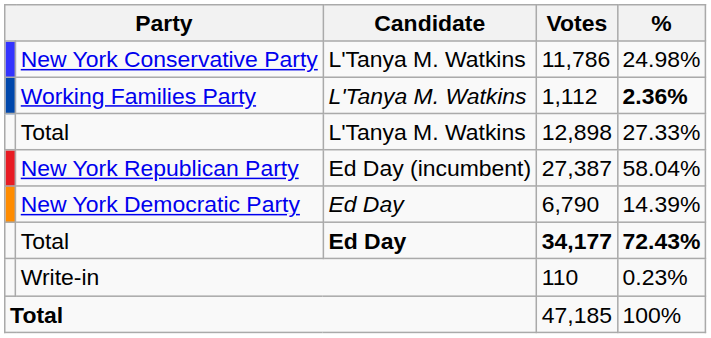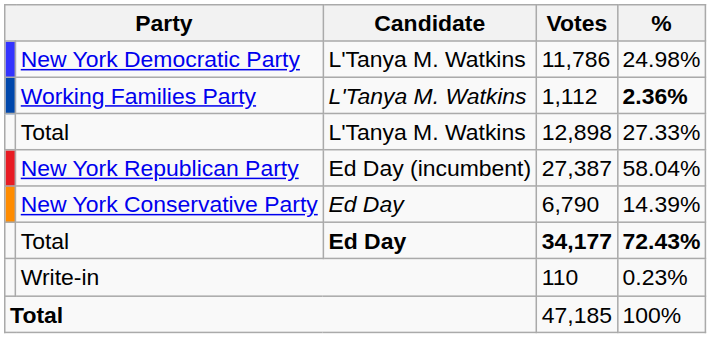11,786 | column 2: New York Conservative Party -> New York Democratic Party
6,790 | column 2: New York Democratic Party -> New York Conservative Party
